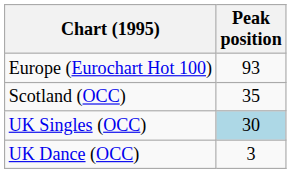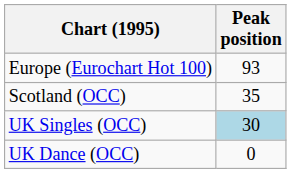UK Dance (OCC) | Peak position: 3 -> 0
